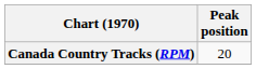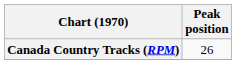Canada Country Tracks (RPM) | Peak position: 20 -> 26
